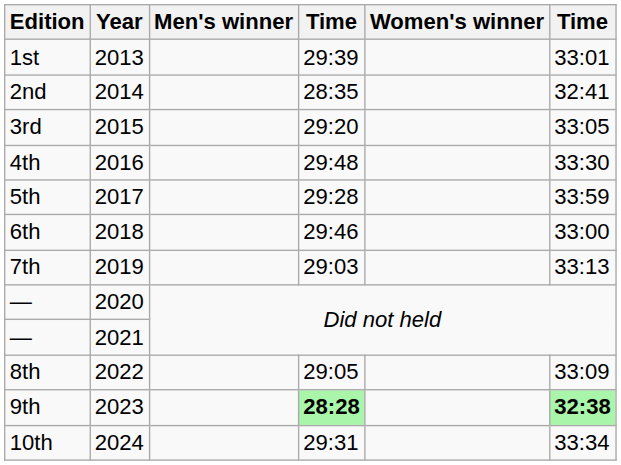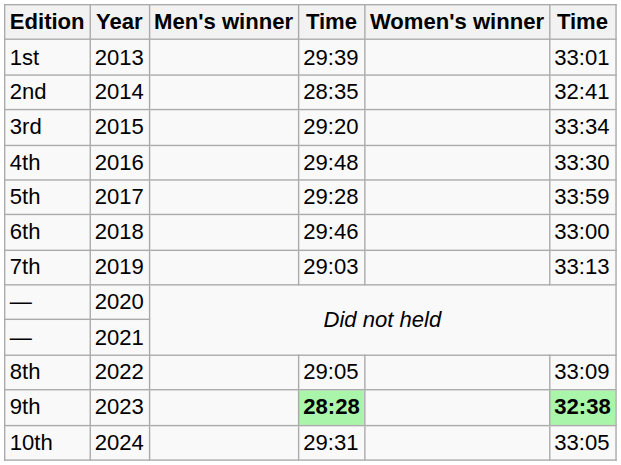3rd | column 6: 33:05 -> 33:34
10th | column 6: 33:34 -> 33:05
